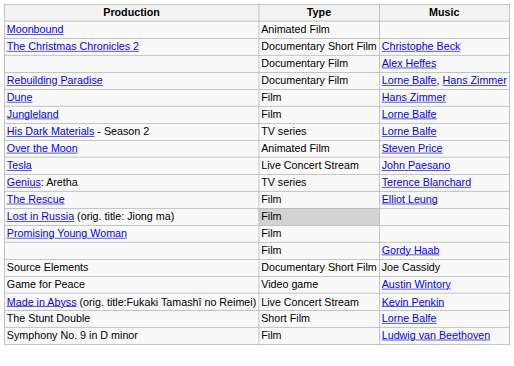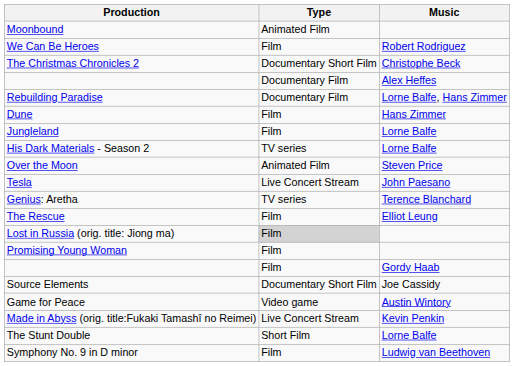+ row: We Can Be Heroes | Film | Robert Rodriguez
